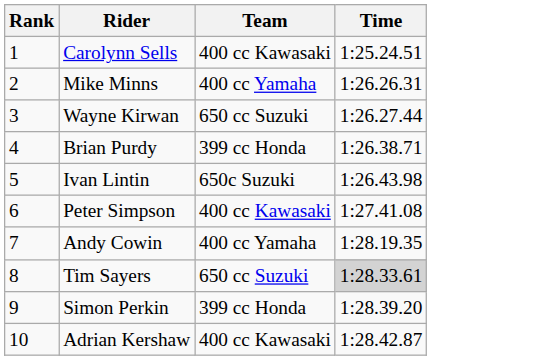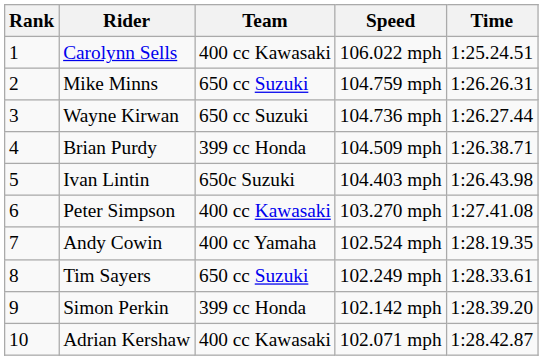+ column: Speed | 106.022 mph | 104.759 mph | 104.736 mph | 104.509 mph | 104.403 mph | 103.270 mph | 102.524 mph | 102.249 mph | 102.142 mph | 102.071 mph
Mike Minns | Team: 400 cc Yamaha -> 650 cc Suzuki
Tim Sayers | Time: lightgrey background -> no background
